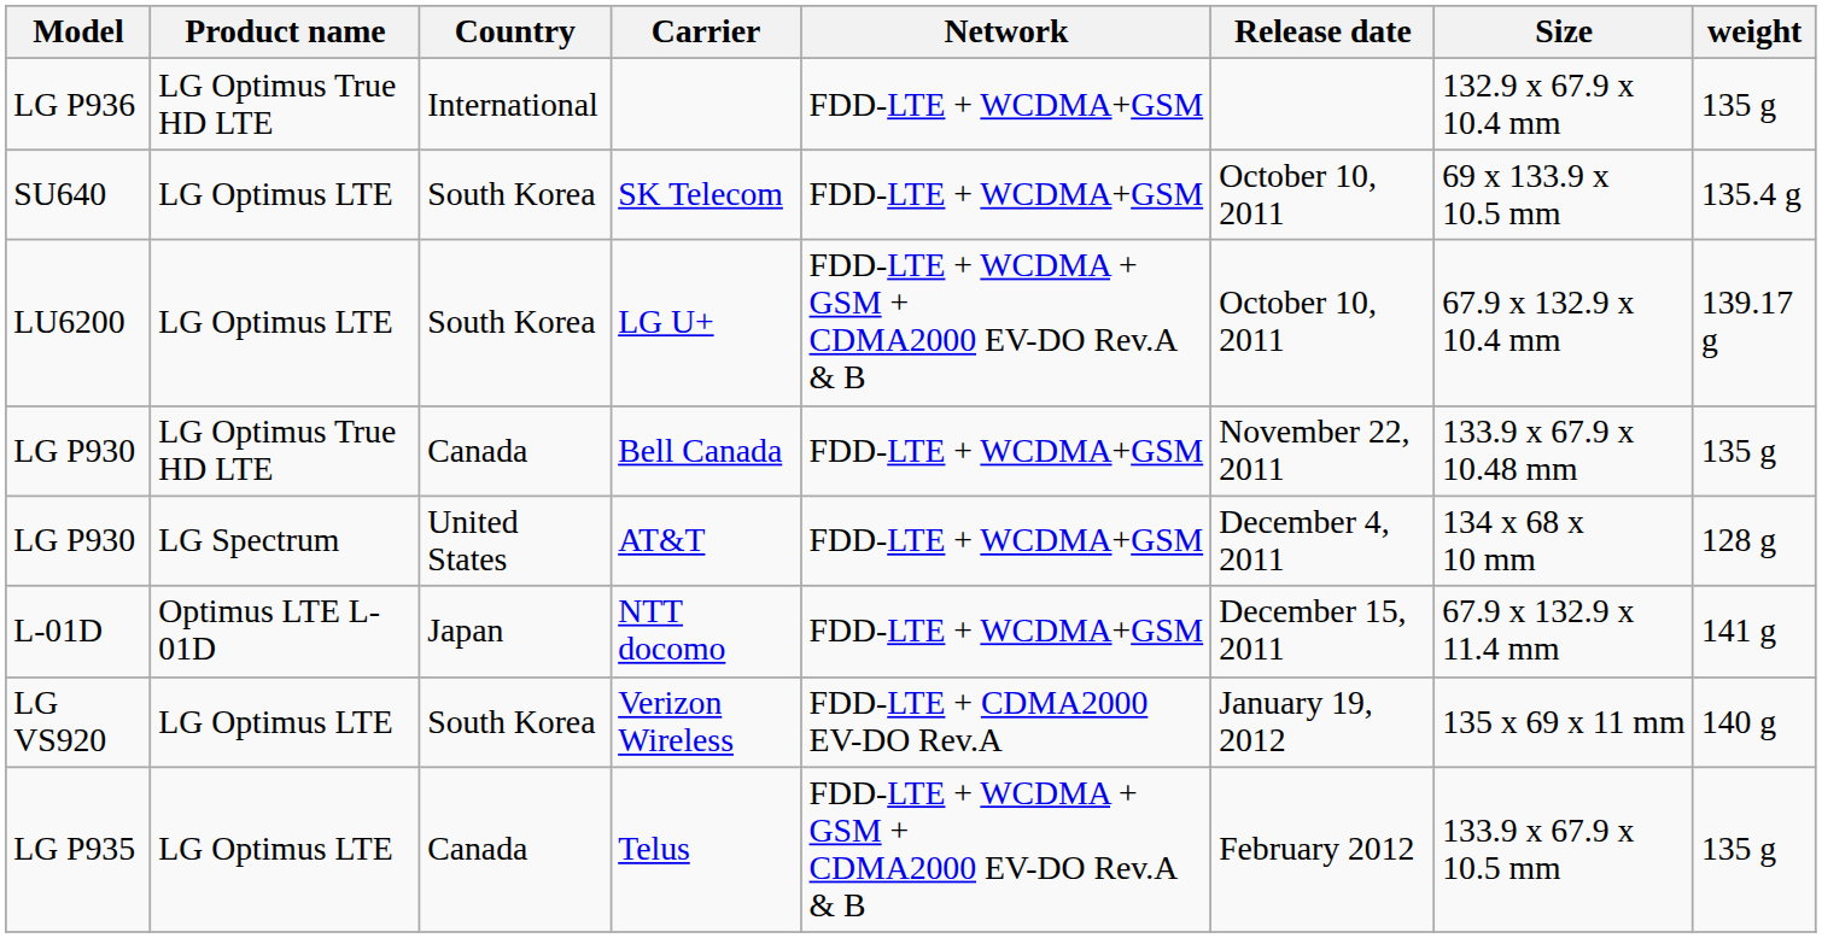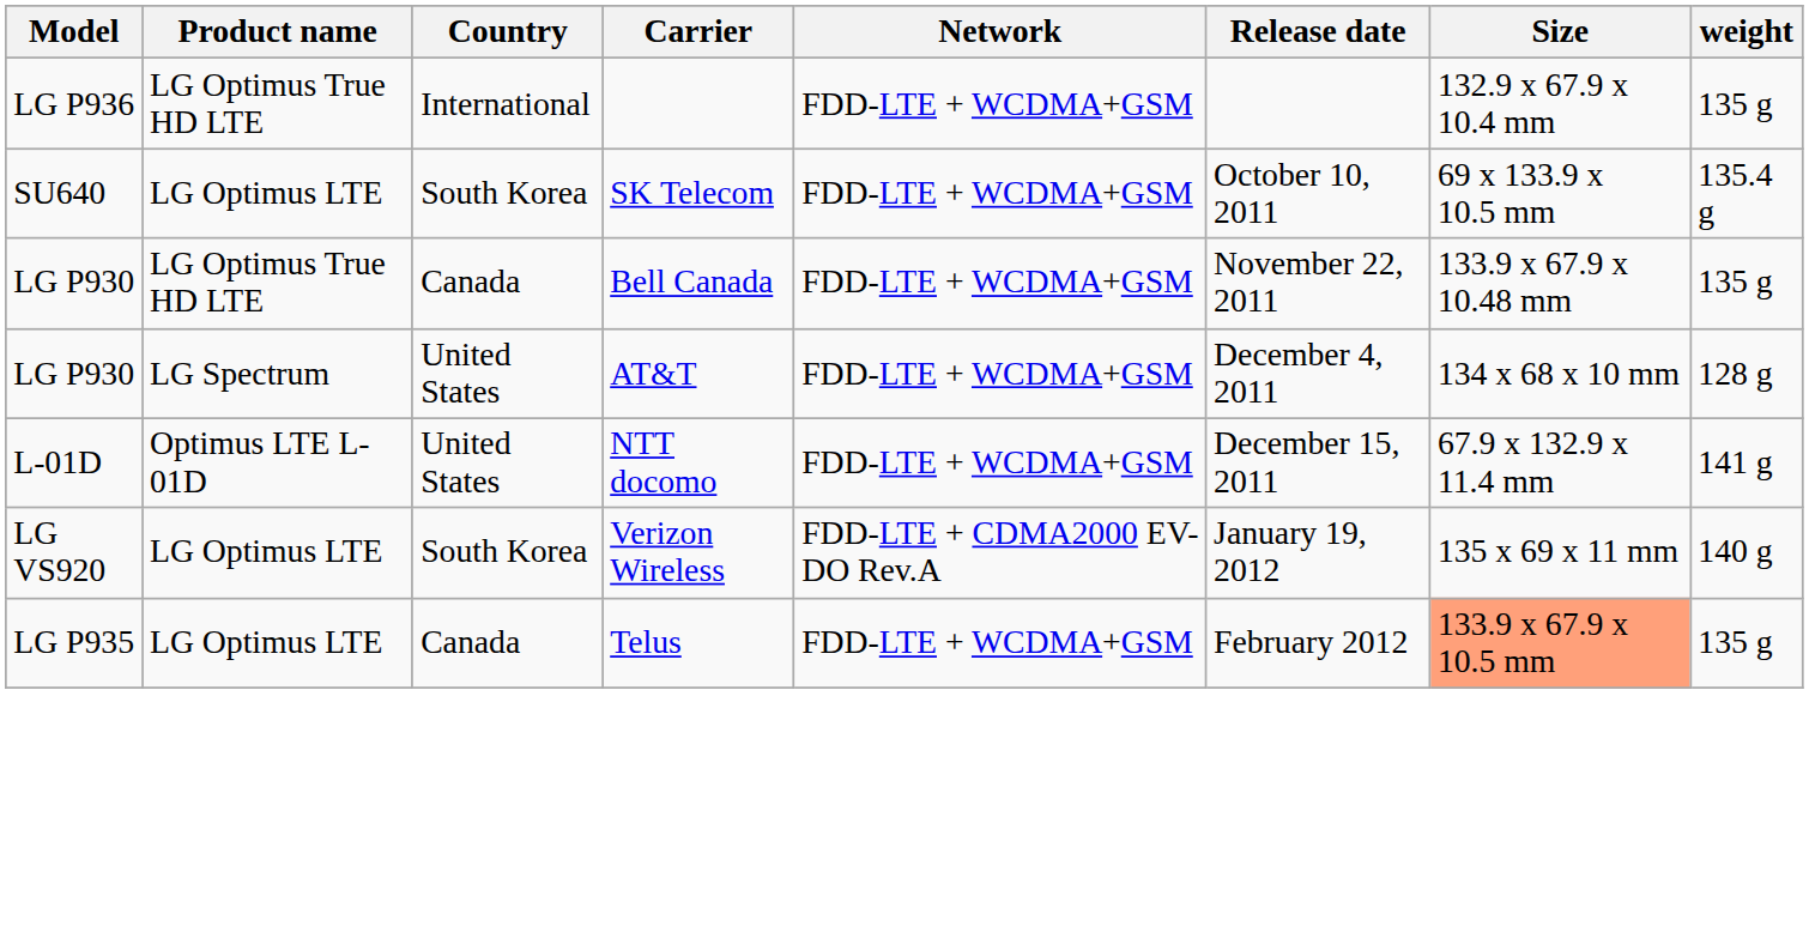- row: LU6200 | LG Optimus LTE | South Korea | LG U+ | FDD-LTE + WCDMA + GSM + CDMA2000 EV-DO Rev.A & B | October 10, 2011 | 67.9 x 132.9 x 10.4 mm | 139.17 g
NTT docomo | Country: Japan -> United States
Telus | Network: FDD-LTE + WCDMA + GSM + CDMA2000 EV-DO Rev.A & B -> FDD-LTE + WCDMA+GSM
Telus | Size: no background -> lightsalmon background
